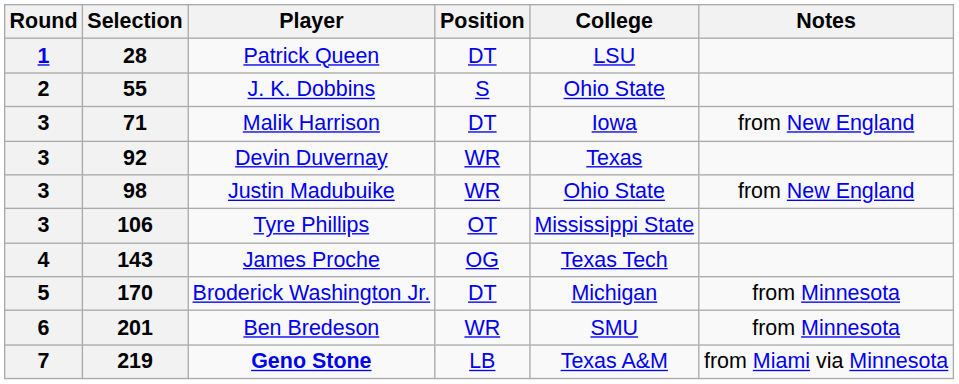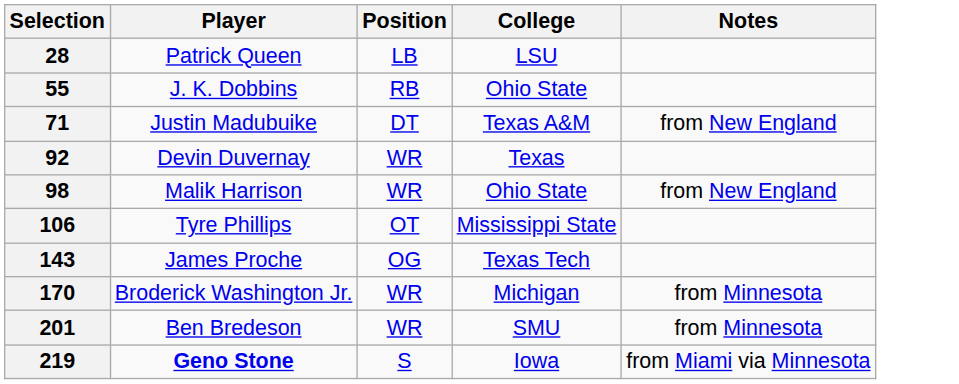- column: Round | 1 | 2 | 3 | 3 | 3 | 3 | 4 | 5 | 6 | 7
28 | Position: DT -> LB
55 | Position: S -> RB
71 | Player: Malik Harrison -> Justin Madubuike
71 | College: Iowa -> Texas A&M
98 | Player: Justin Madubuike -> Malik Harrison
170 | Position: DT -> WR
219 | Position: LB -> S
219 | College: Texas A&M -> Iowa
